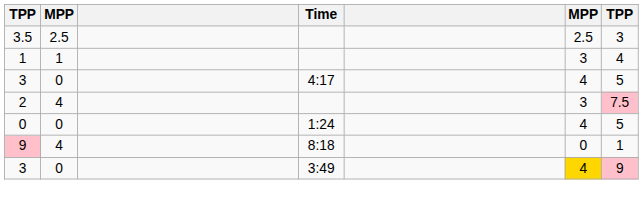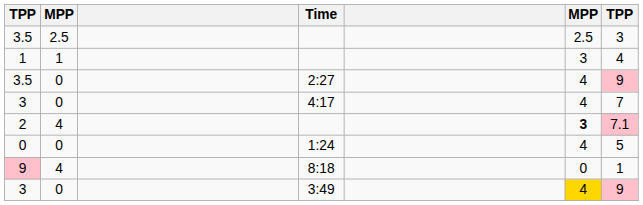+ row: 3.5 | 0 | 2:27 | 4 | 9
3 / 4:17 | column 7: 5 -> 7
2 | column 6: normal -> bold
2 | column 7: 7.5 -> 7.1
